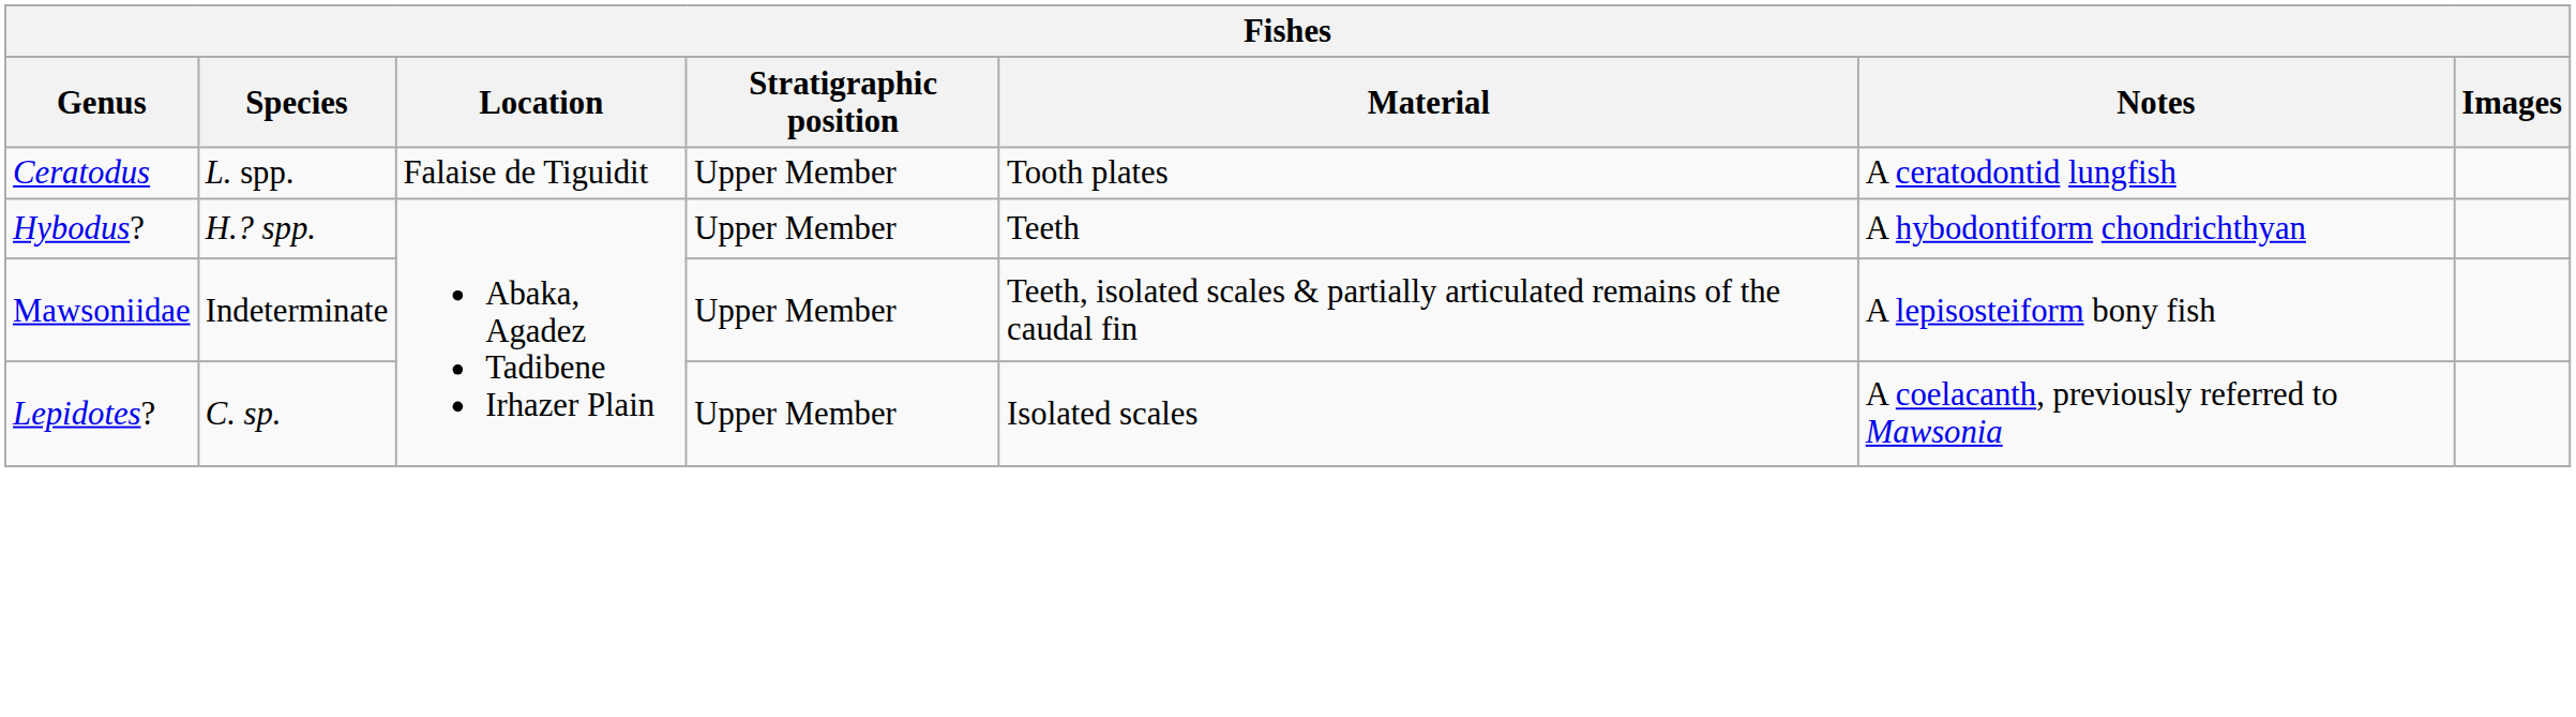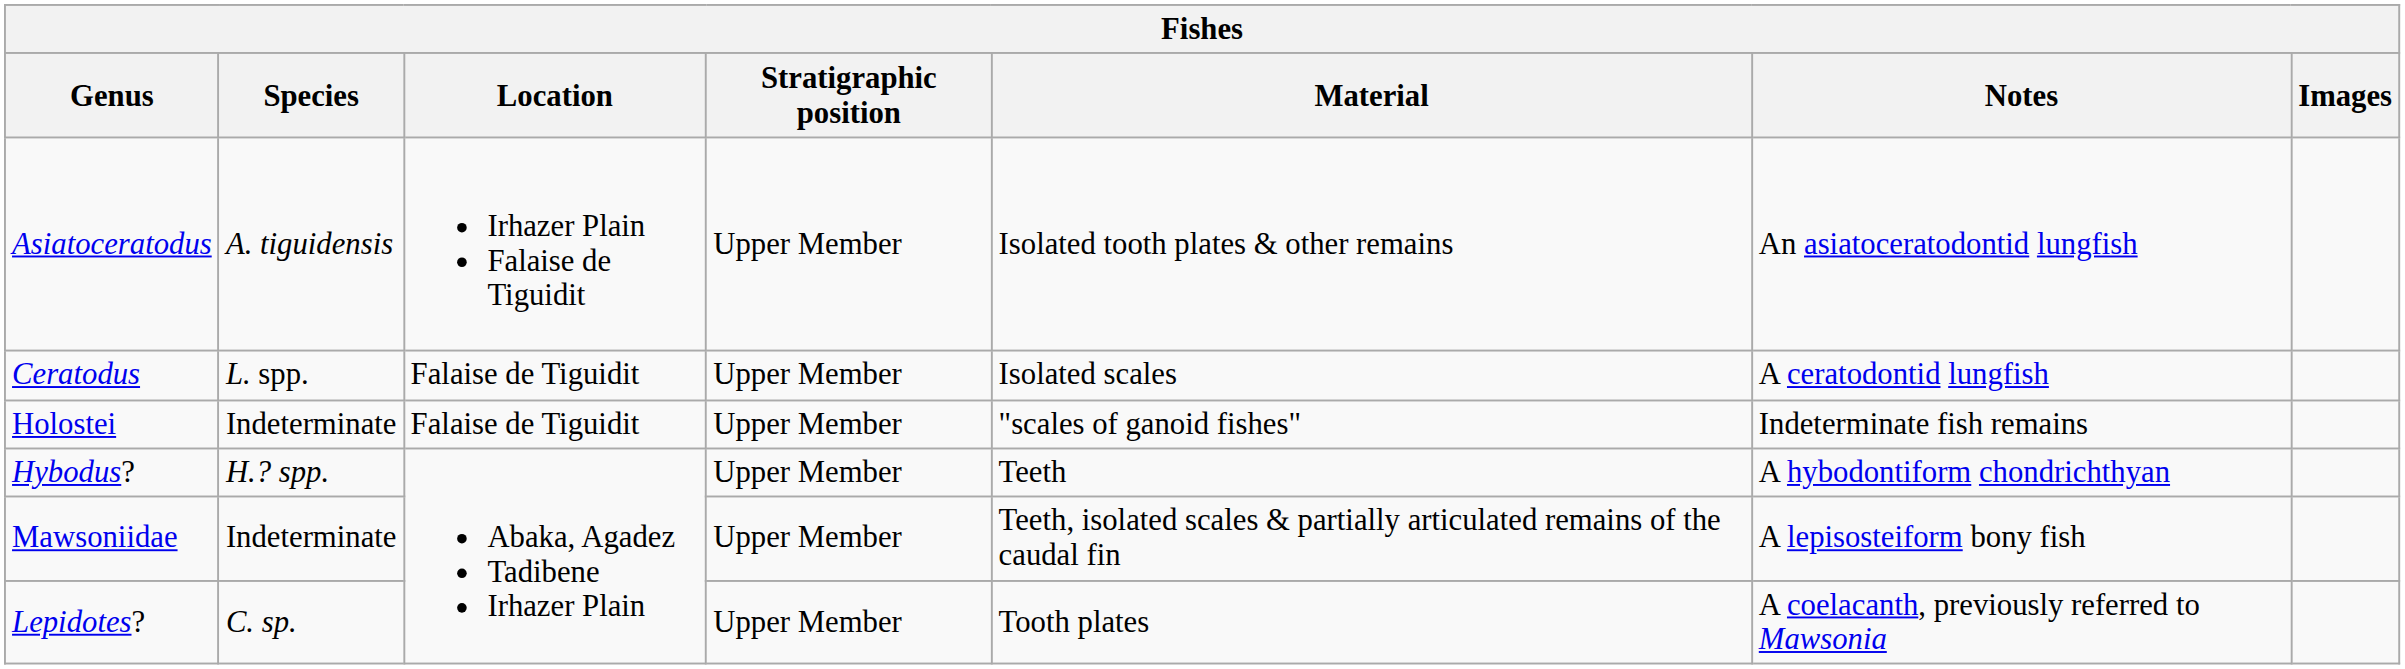+ row: Asiatoceratodus | A. tiguidensis | Irhazer Plain Falaise de Tiguidit | Upper Member | Isolated tooth plates & other remains | An asiatoceratodontid lungfish
Ceratodus | Material: Tooth plates -> Isolated scales
+ row: Holostei | Indeterminate | Falaise de Tiguidit | Upper Member | "scales of ganoid fishes" | Indeterminate fish remains
Lepidotes? | Material: Isolated scales -> Tooth plates
